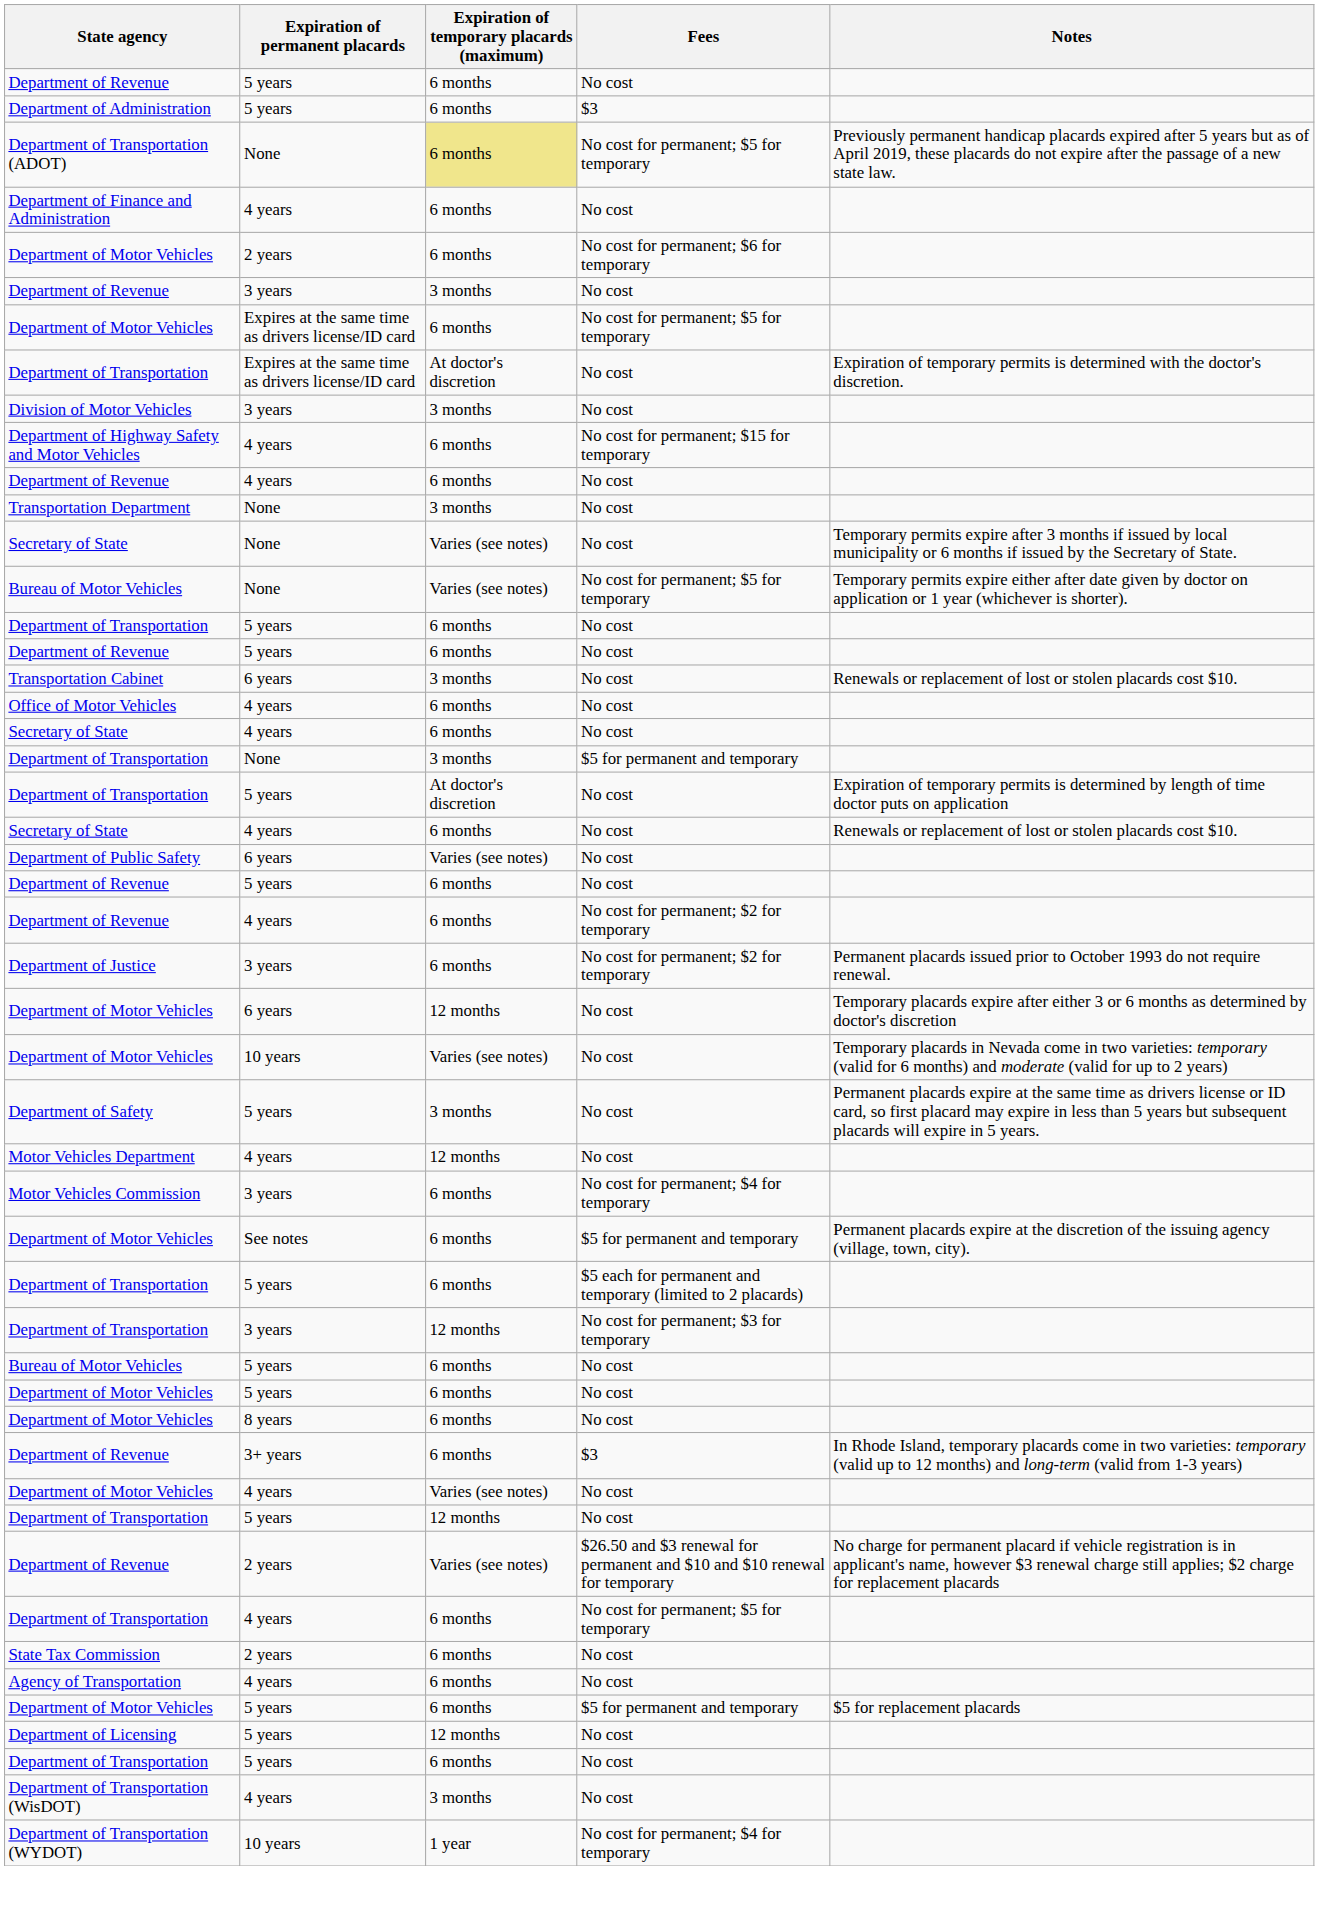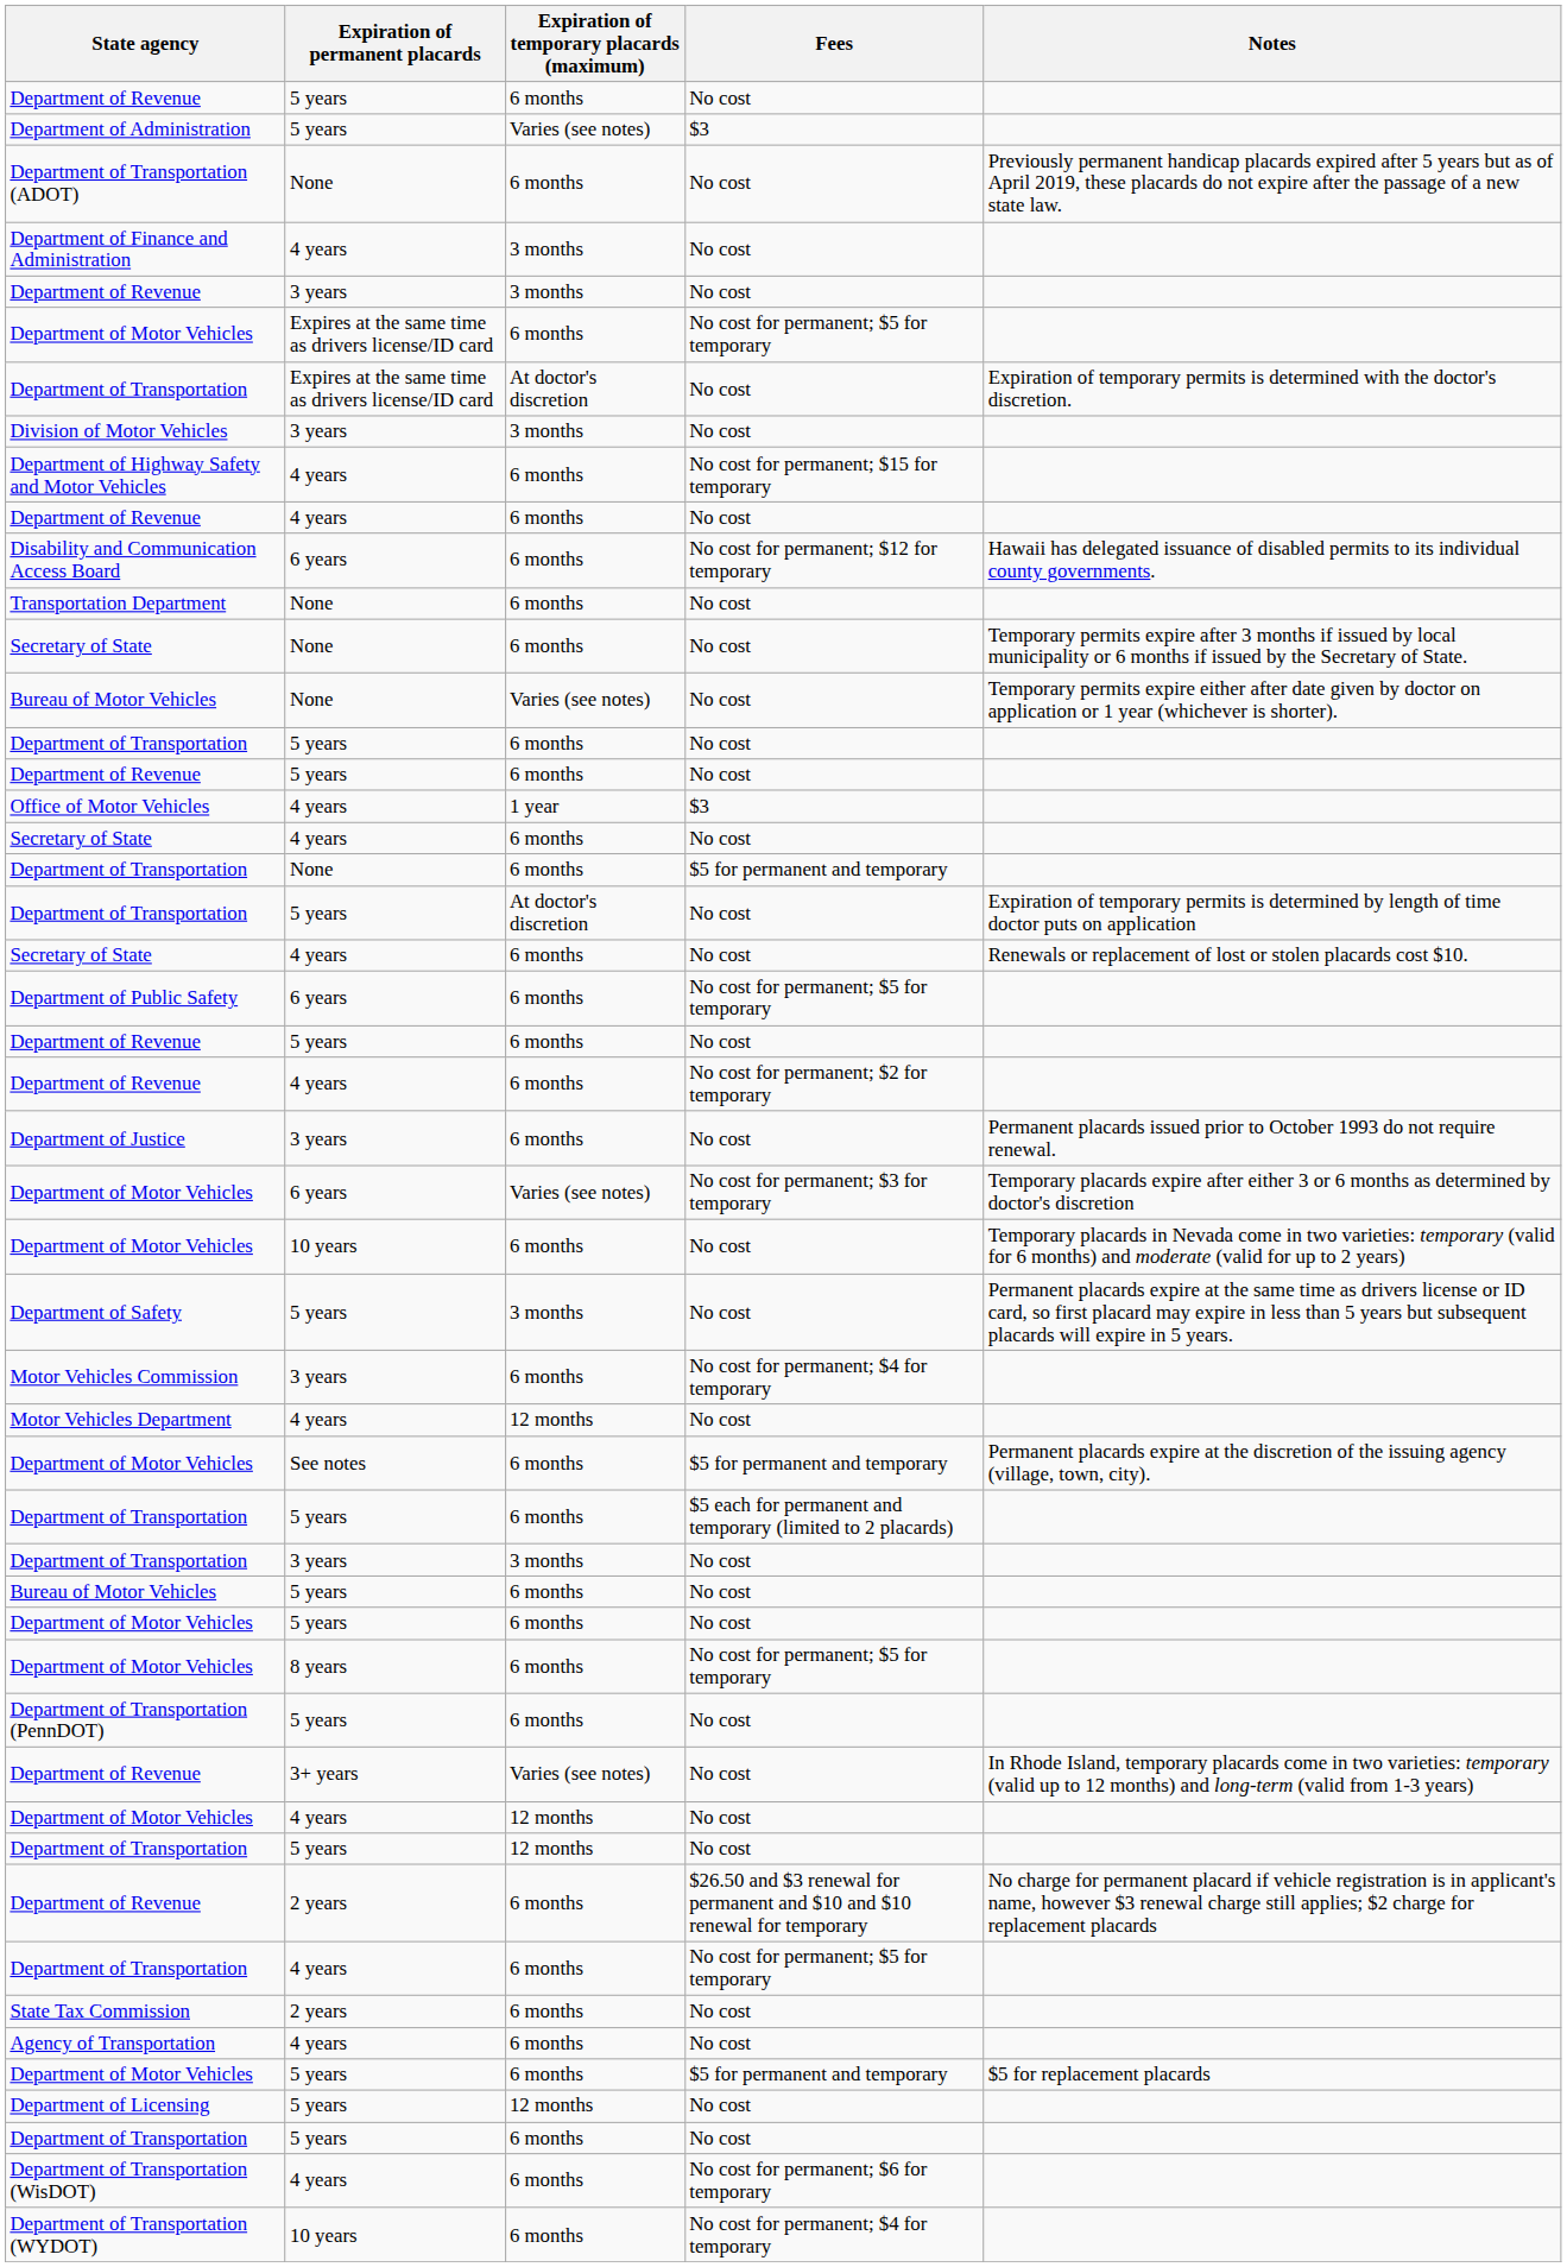Department of Administration | Expiration of temporary placards (maximum): 6 months -> Varies (see notes)
Department of Transportation (ADOT) | Expiration of temporary placards (maximum): khaki background -> no background
Department of Transportation (ADOT) | Fees: No cost for permanent; $5 for temporary -> No cost
Department of Finance and Administration | Expiration of temporary placards (maximum): 6 months -> 3 months
- row: Department of Motor Vehicles | 2 years | 6 months | No cost for permanent; $6 for temporary
+ row: Disability and Communication Access Board | 6 years | 6 months | No cost for permanent; $12 for temporary | Hawaii has delegated issuance of disabled permits to its individual county governments.
Transportation Department | Expiration of temporary placards (maximum): 3 months -> 6 months
Secretary of State / None | Expiration of temporary placards (maximum): Varies (see notes) -> 6 months
Bureau of Motor Vehicles / None | Fees: No cost for permanent; $5 for temporary -> No cost
- row: Transportation Cabinet | 6 years | 3 months | No cost | Renewals or replacement of lost or stolen placards cost $10.
Office of Motor Vehicles | Expiration of temporary placards (maximum): 6 months -> 1 year
Office of Motor Vehicles | Fees: No cost -> $3
Department of Transportation / None | Expiration of temporary placards (maximum): 3 months -> 6 months
Department of Public Safety | Expiration of temporary placards (maximum): Varies (see notes) -> 6 months
Department of Public Safety | Fees: No cost -> No cost for permanent; $5 for temporary
Department of Justice | Fees: No cost for permanent; $2 for temporary -> No cost
Department of Motor Vehicles / 6 years | Expiration of temporary placards (maximum): 12 months -> Varies (see notes)
Department of Motor Vehicles / 6 years | Fees: No cost -> No cost for permanent; $3 for temporary
Department of Motor Vehicles / 10 years | Expiration of temporary placards (maximum): Varies (see notes) -> 6 months
rows swapped: Motor Vehicles Commission <-> Motor Vehicles Department
Department of Transportation / 3 years | Expiration of temporary placards (maximum): 12 months -> 3 months
Department of Transportation / 3 years | Fees: No cost for permanent; $3 for temporary -> No cost
Department of Motor Vehicles / 8 years | Fees: No cost -> No cost for permanent; $5 for temporary
+ row: Department of Transportation (PennDOT) | 5 years | 6 months | No cost
Department of Revenue / 3+ years | Expiration of temporary placards (maximum): 6 months -> Varies (see notes)
Department of Revenue / 3+ years | Fees: $3 -> No cost
Department of Motor Vehicles / 4 years | Expiration of temporary placards (maximum): Varies (see notes) -> 12 months
Department of Revenue / 2 years | Expiration of temporary placards (maximum): Varies (see notes) -> 6 months
Department of Transportation (WisDOT) | Expiration of temporary placards (maximum): 3 months -> 6 months
Department of Transportation (WisDOT) | Fees: No cost -> No cost for permanent; $6 for temporary
Department of Transportation (WYDOT) | Expiration of temporary placards (maximum): 1 year -> 6 months
